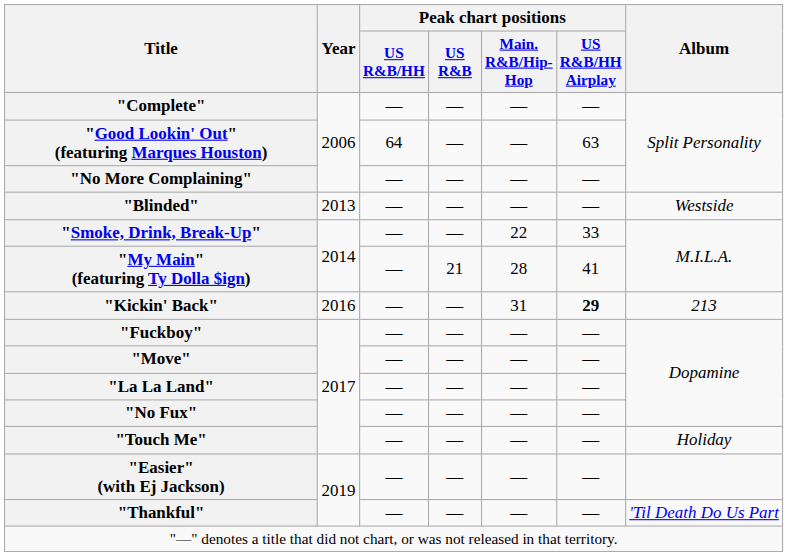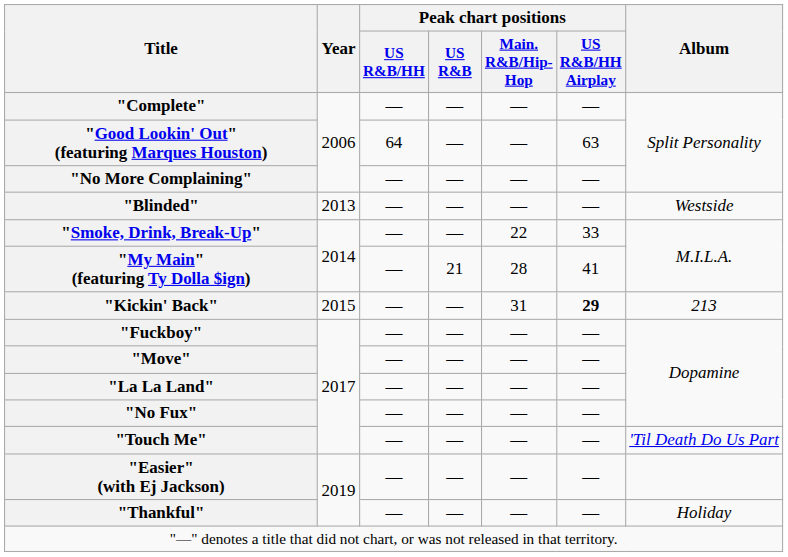"Kickin' Back" | Year: 2016 -> 2015
"Touch Me" | Album: Holiday -> 'Til Death Do Us Part
"Thankful" | Album: 'Til Death Do Us Part -> Holiday
